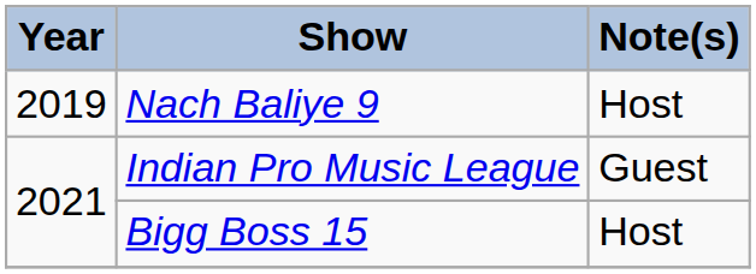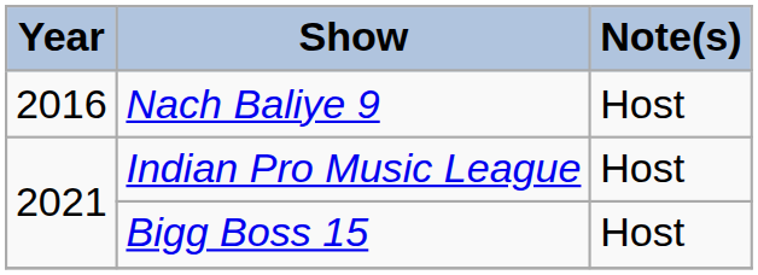Nach Baliye 9 | Year: 2019 -> 2016
Indian Pro Music League | Note(s): Guest -> Host
